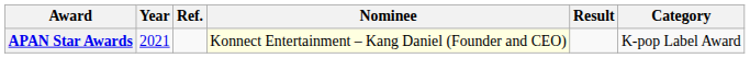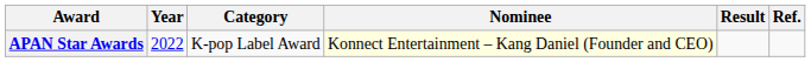columns swapped: Category <-> Ref.
APAN Star Awards | Year: 2021 -> 2022
